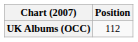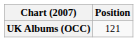UK Albums (OCC) | Position: 112 -> 121
